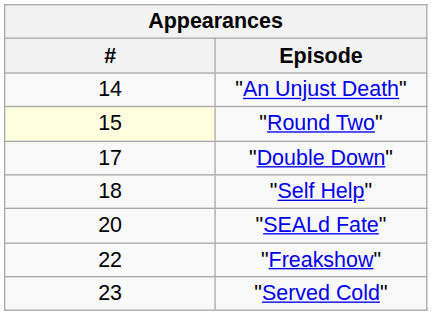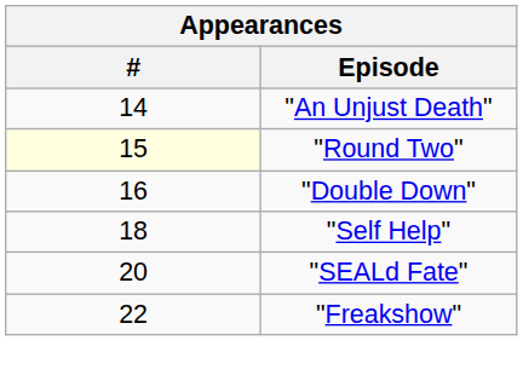"Double Down" | #: 17 -> 16
- row: 23 | "Served Cold"
